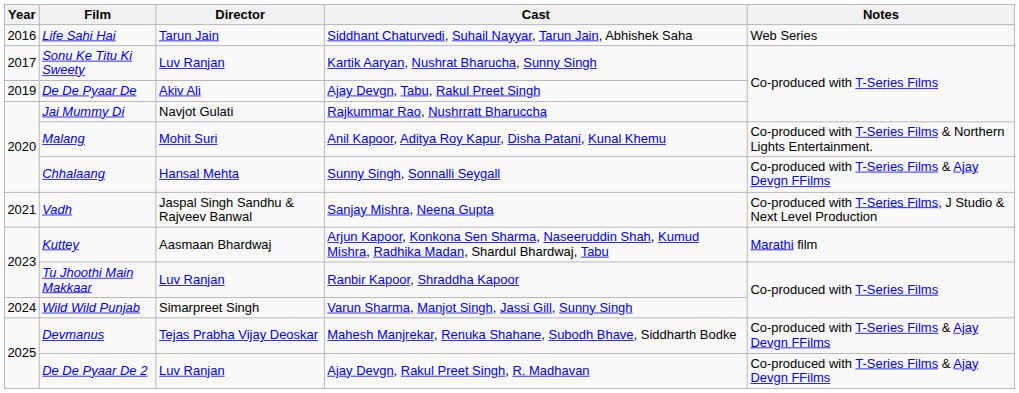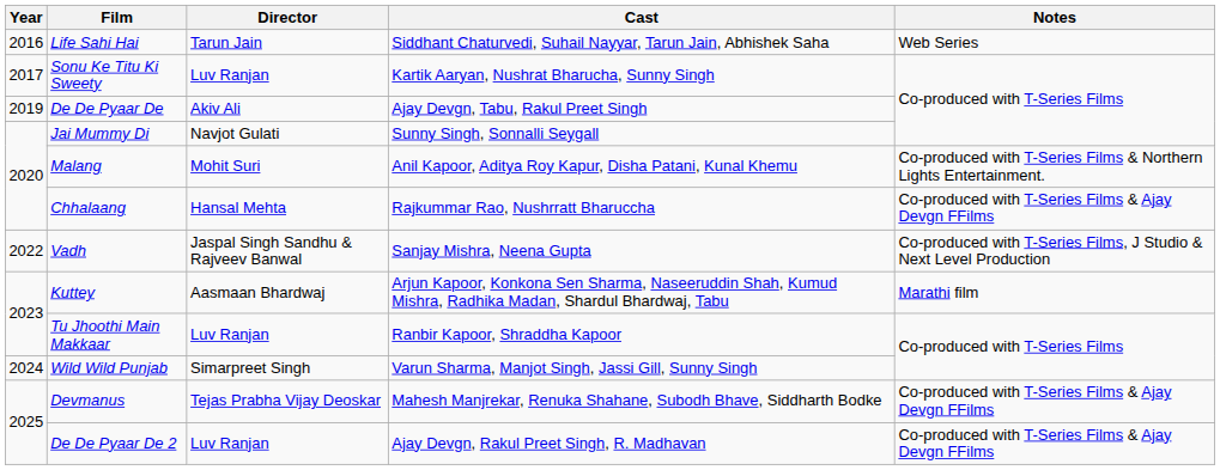Jai Mummy Di | Cast: Rajkummar Rao, Nushrratt Bharuccha -> Sunny Singh, Sonnalli Seygall
Chhalaang | Cast: Sunny Singh, Sonnalli Seygall -> Rajkummar Rao, Nushrratt Bharuccha
Vadh | Year: 2021 -> 2022
